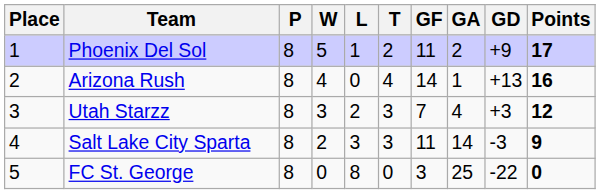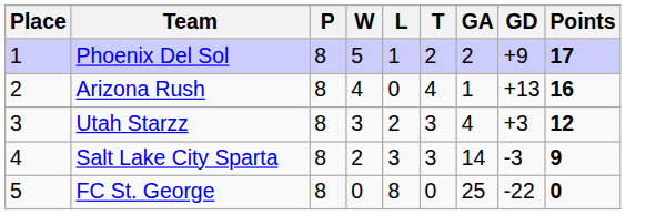- column: GF | 11 | 14 | 7 | 11 | 3
